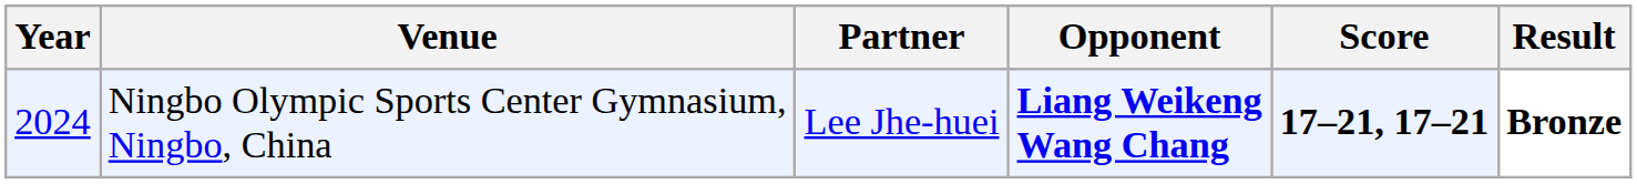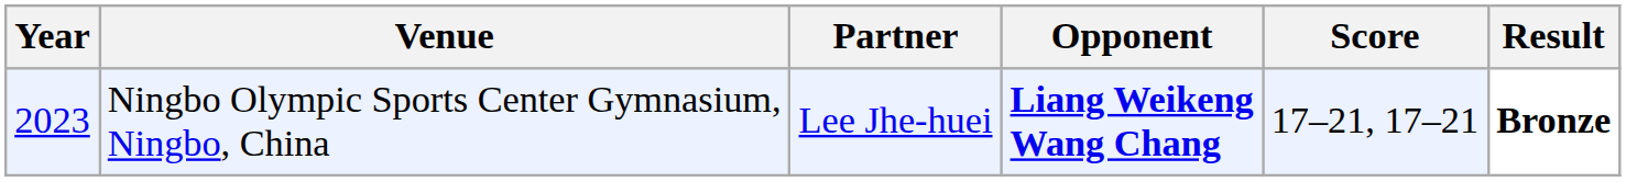Ningbo Olympic Sports Center Gymnasium, Ningbo, China | Year: 2024 -> 2023
Ningbo Olympic Sports Center Gymnasium, Ningbo, China | Score: bold -> normal
